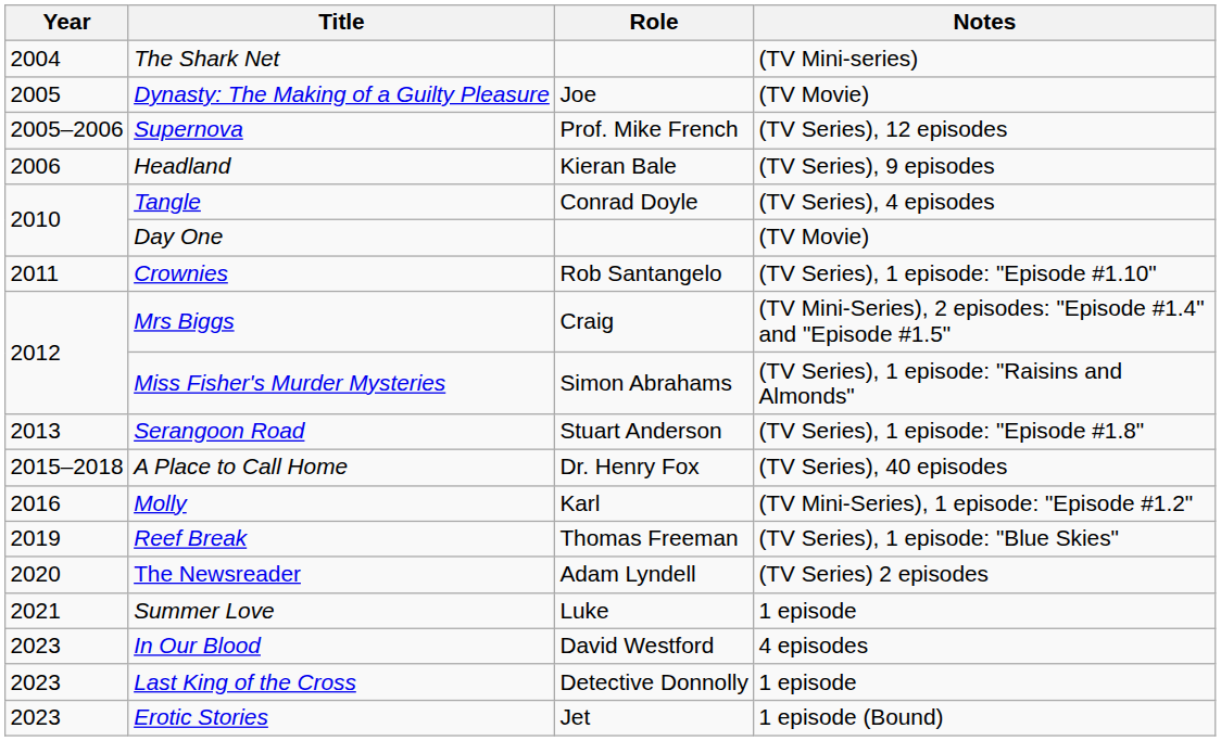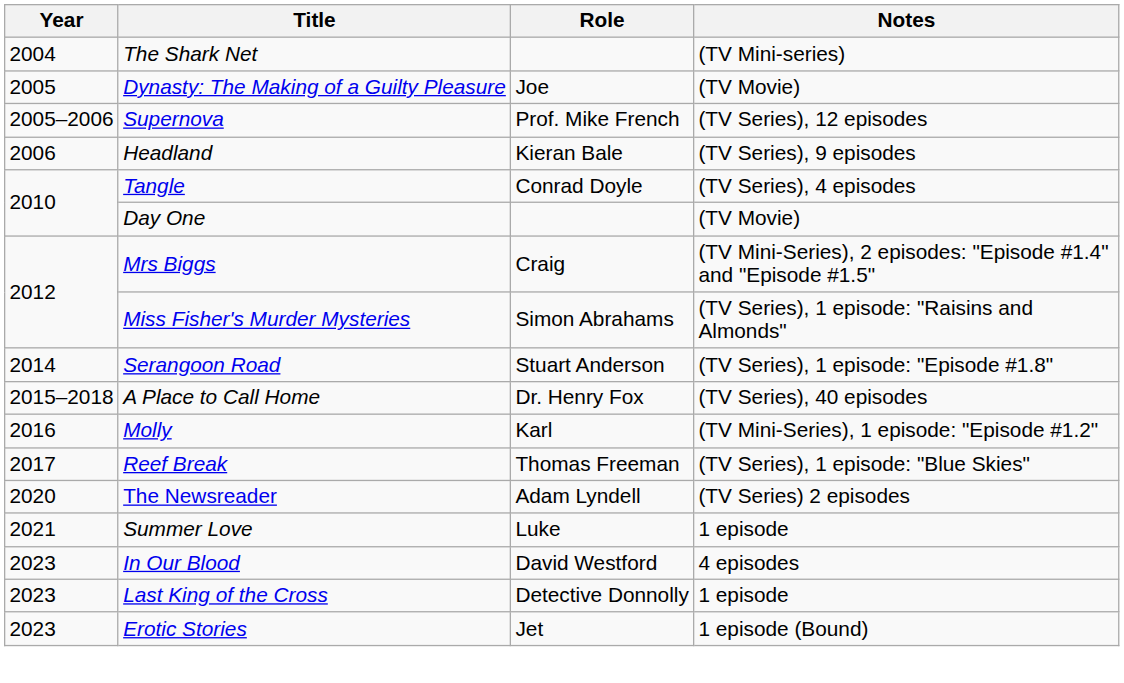- row: 2011 | Crownies | Rob Santangelo | (TV Series), 1 episode: "Episode #1.10"
Serangoon Road | Year: 2013 -> 2014
Reef Break | Year: 2019 -> 2017
